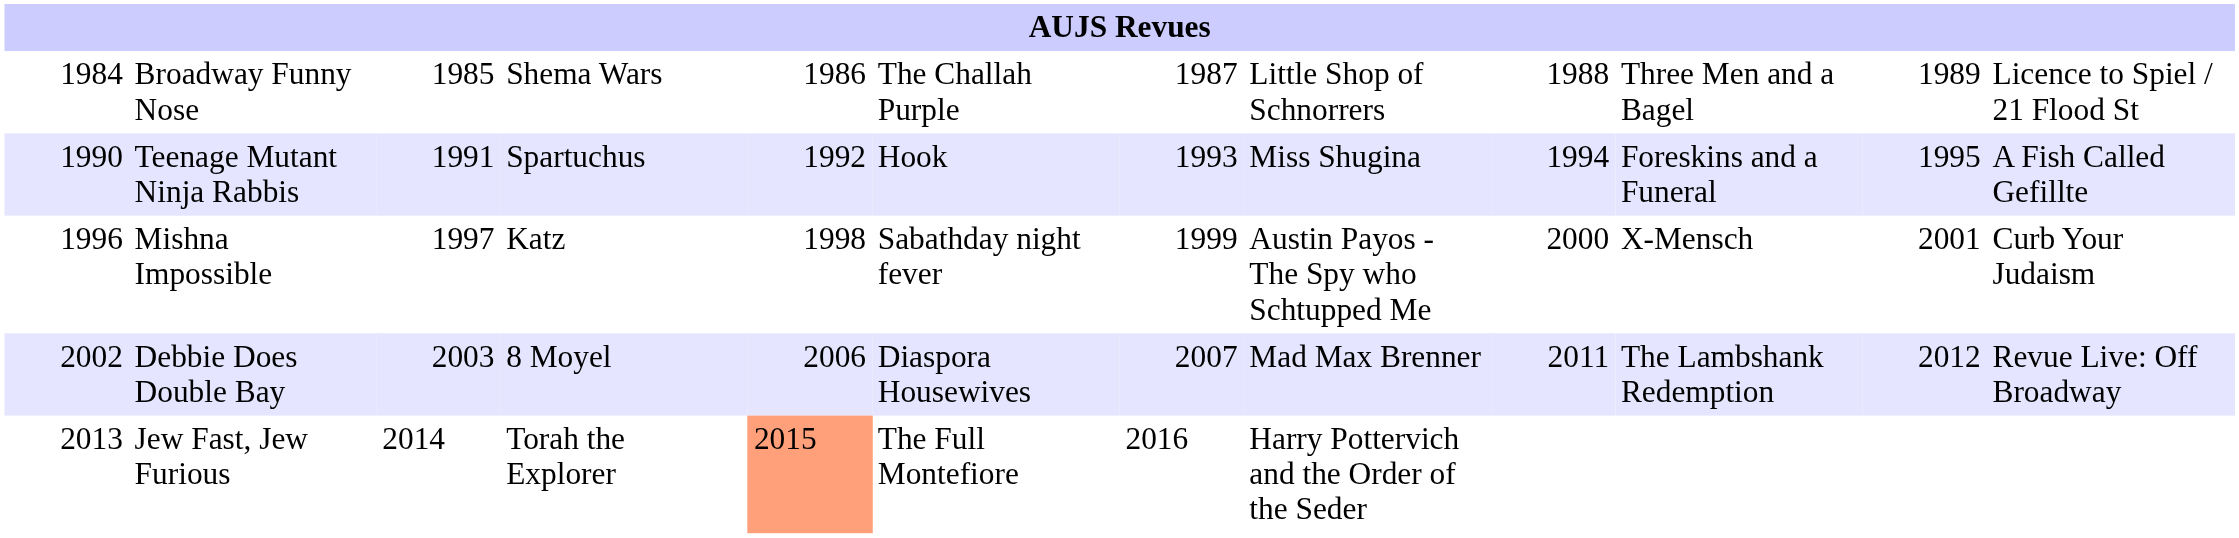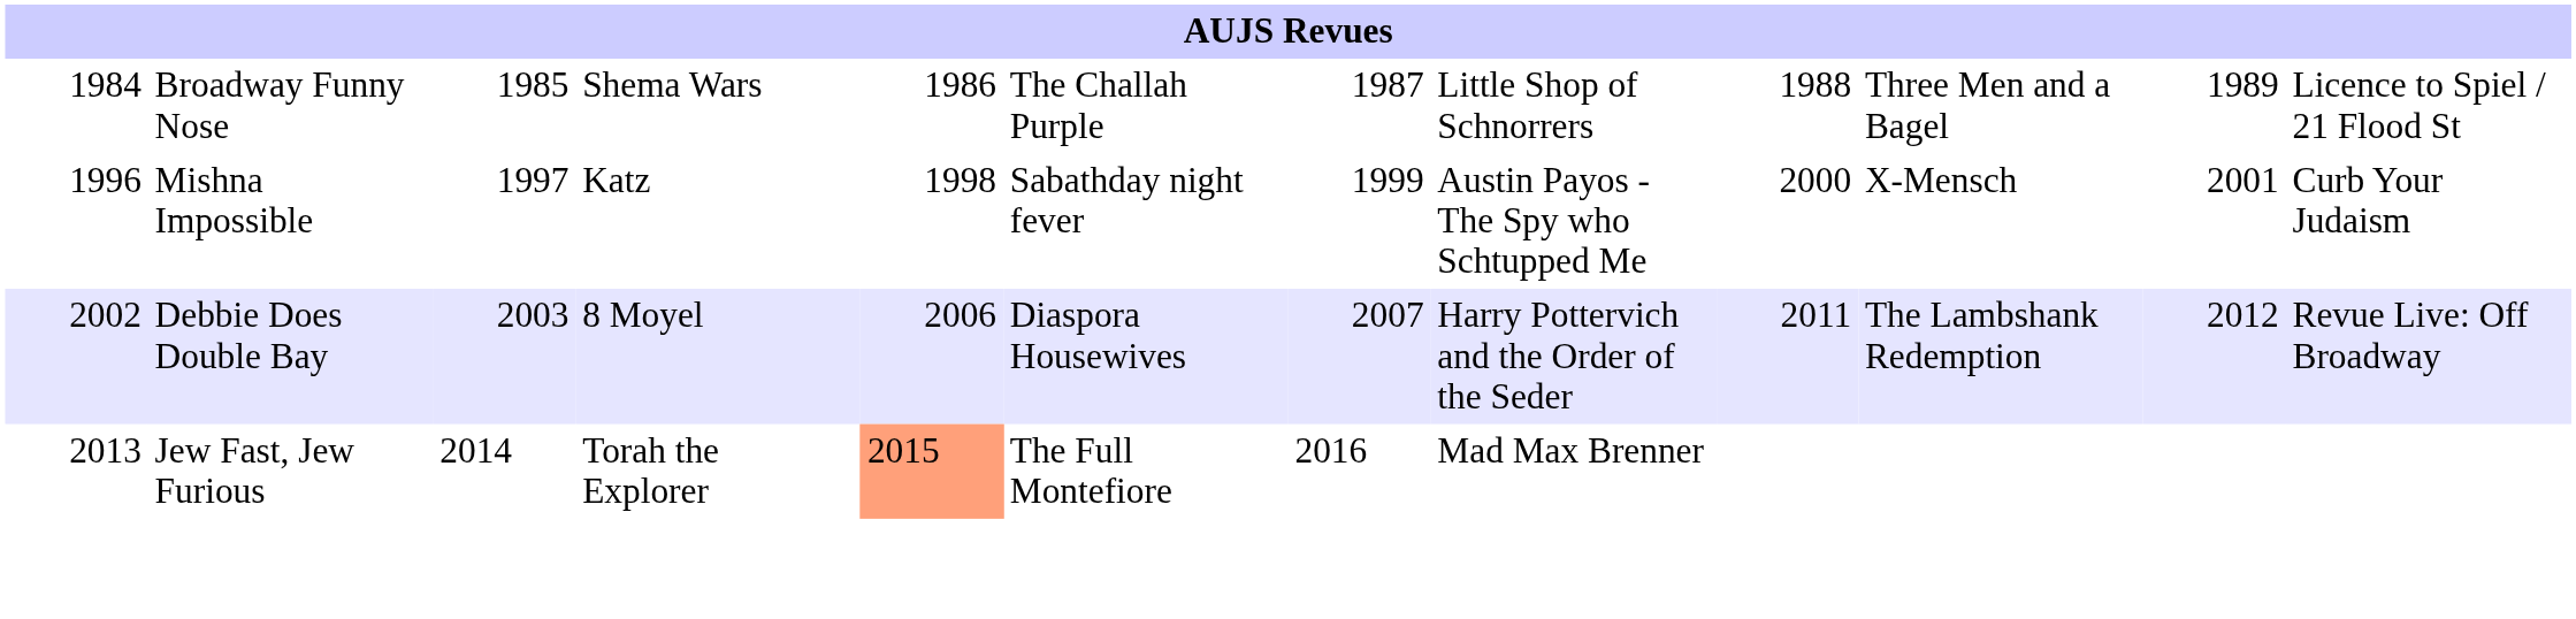- row: 1990 | Teenage Mutant Ninja Rabbis | 1991 | Spartuchus | 1992 | Hook | 1993 | Miss Shugina | 1994 | Foreskins and a Funeral | 1995 | A Fish Called Gefillte
Debbie Does Double Bay | column 8: Mad Max Brenner -> Harry Pottervich and the Order of the Seder
Jew Fast, Jew Furious | column 8: Harry Pottervich and the Order of the Seder -> Mad Max Brenner
